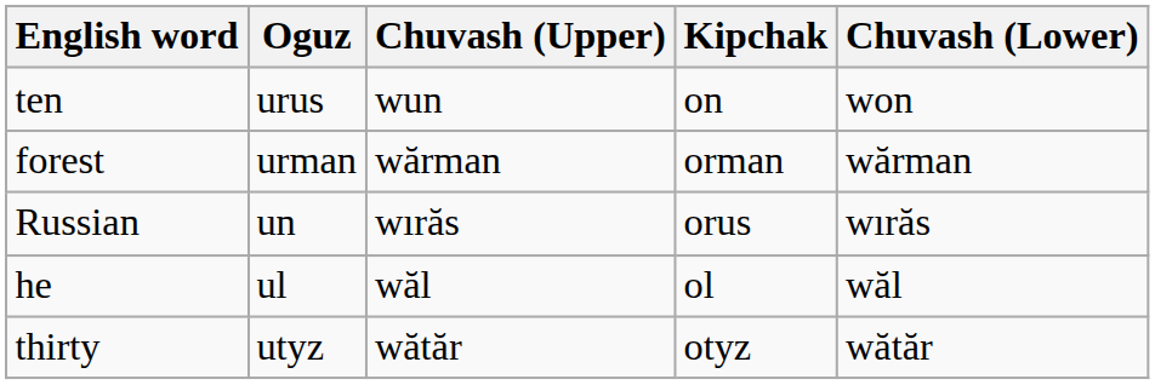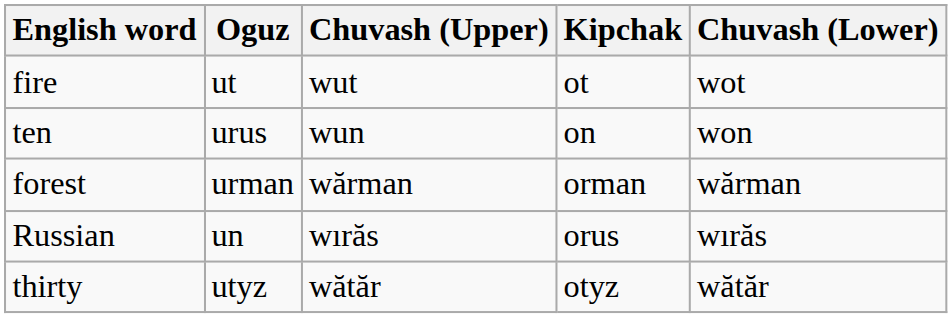+ row: fire | ut | wut | ot | wot
- row: he | ul | wăl | ol | wăl
